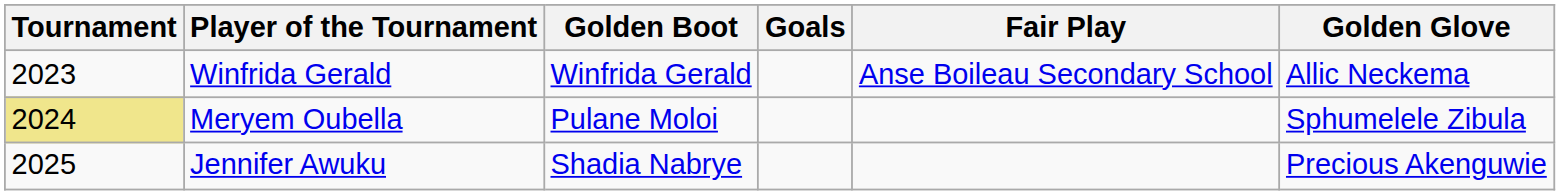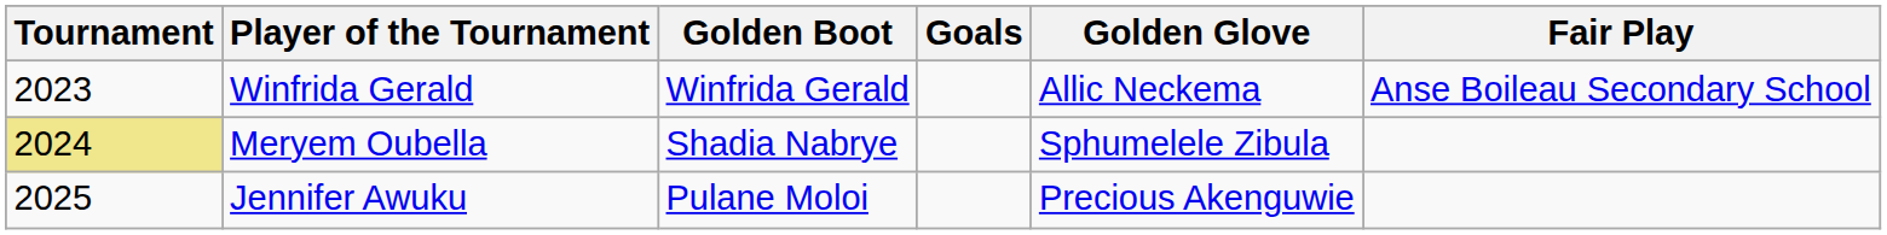columns swapped: Golden Glove <-> Fair Play
Meryem Oubella | Golden Boot: Pulane Moloi -> Shadia Nabrye
Jennifer Awuku | Golden Boot: Shadia Nabrye -> Pulane Moloi
